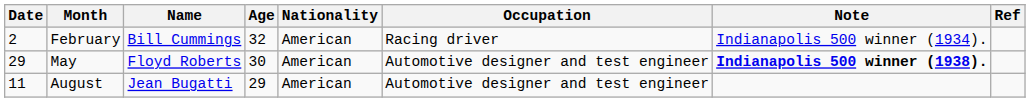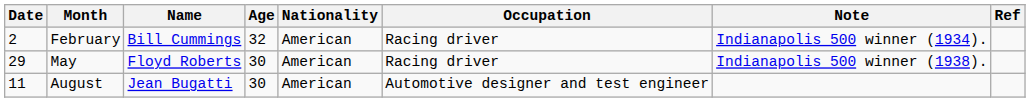May | Occupation: Automotive designer and test engineer -> Racing driver
May | Note: bold -> normal
August | Age: 29 -> 30
